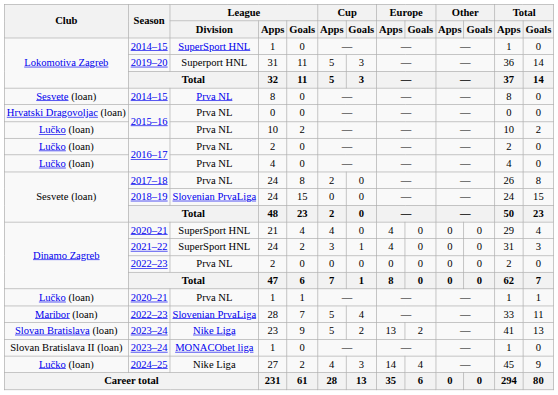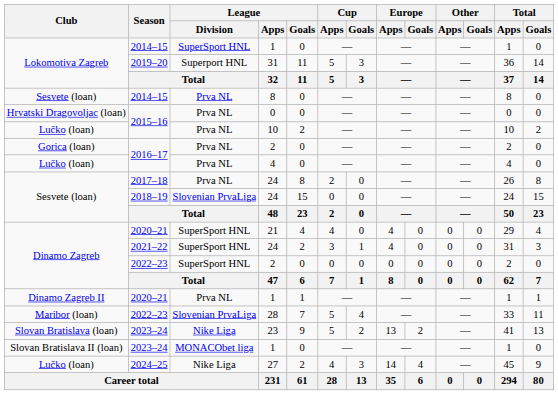2016–17 / 2 | Club: Lučko (loan) -> Gorica (loan)
2022–23 / 2 | League / Division: Prva NL -> SuperSport HNL
2020–21 / 1 | Club: Lučko (loan) -> Dinamo Zagreb II
